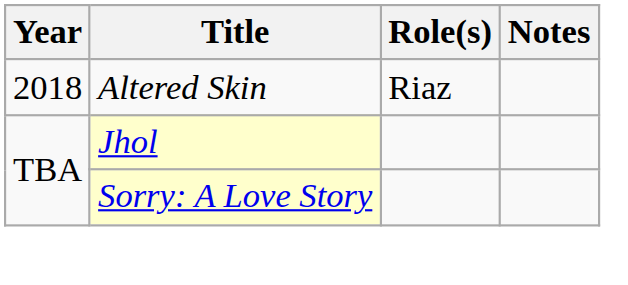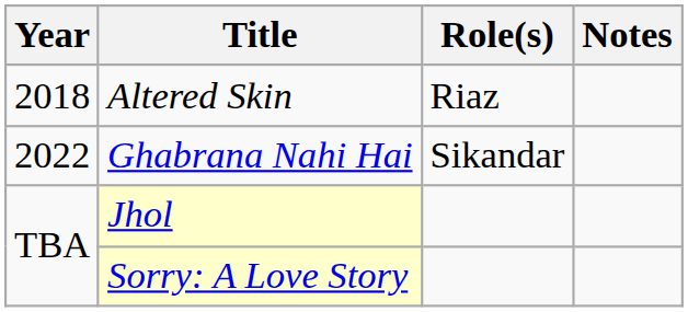+ row: 2022 | Ghabrana Nahi Hai | Sikandar
